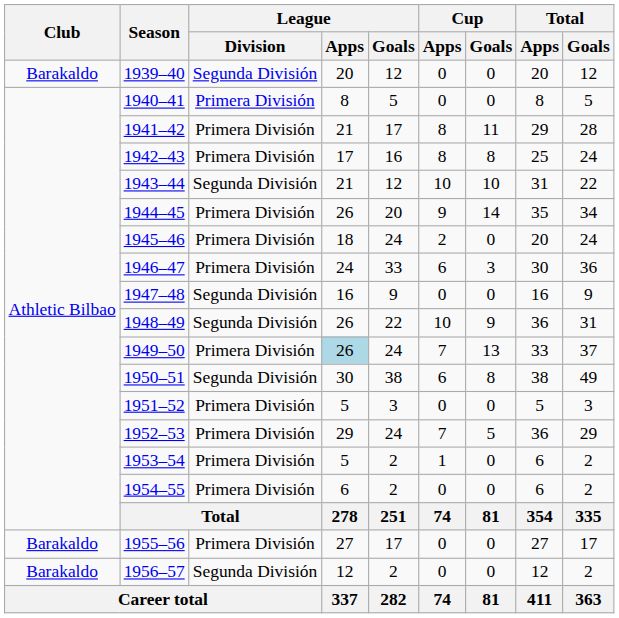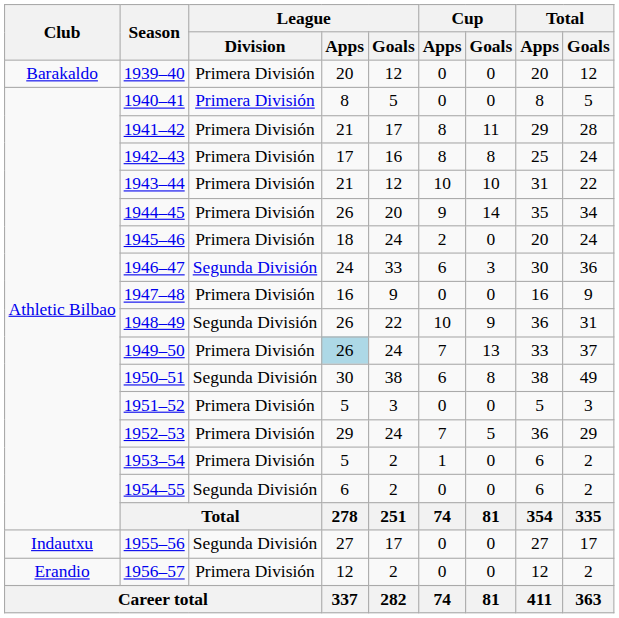1939–40 | League / Division: Segunda División -> Primera División
1943–44 | League / Division: Segunda División -> Primera División
1946–47 | League / Division: Primera División -> Segunda División
1947–48 | League / Division: Segunda División -> Primera División
1954–55 | League / Division: Primera División -> Segunda División
1955–56 | Club: Barakaldo -> Indautxu
1955–56 | League / Division: Primera División -> Segunda División
1956–57 | Club: Barakaldo -> Erandio
1956–57 | League / Division: Segunda División -> Primera División
